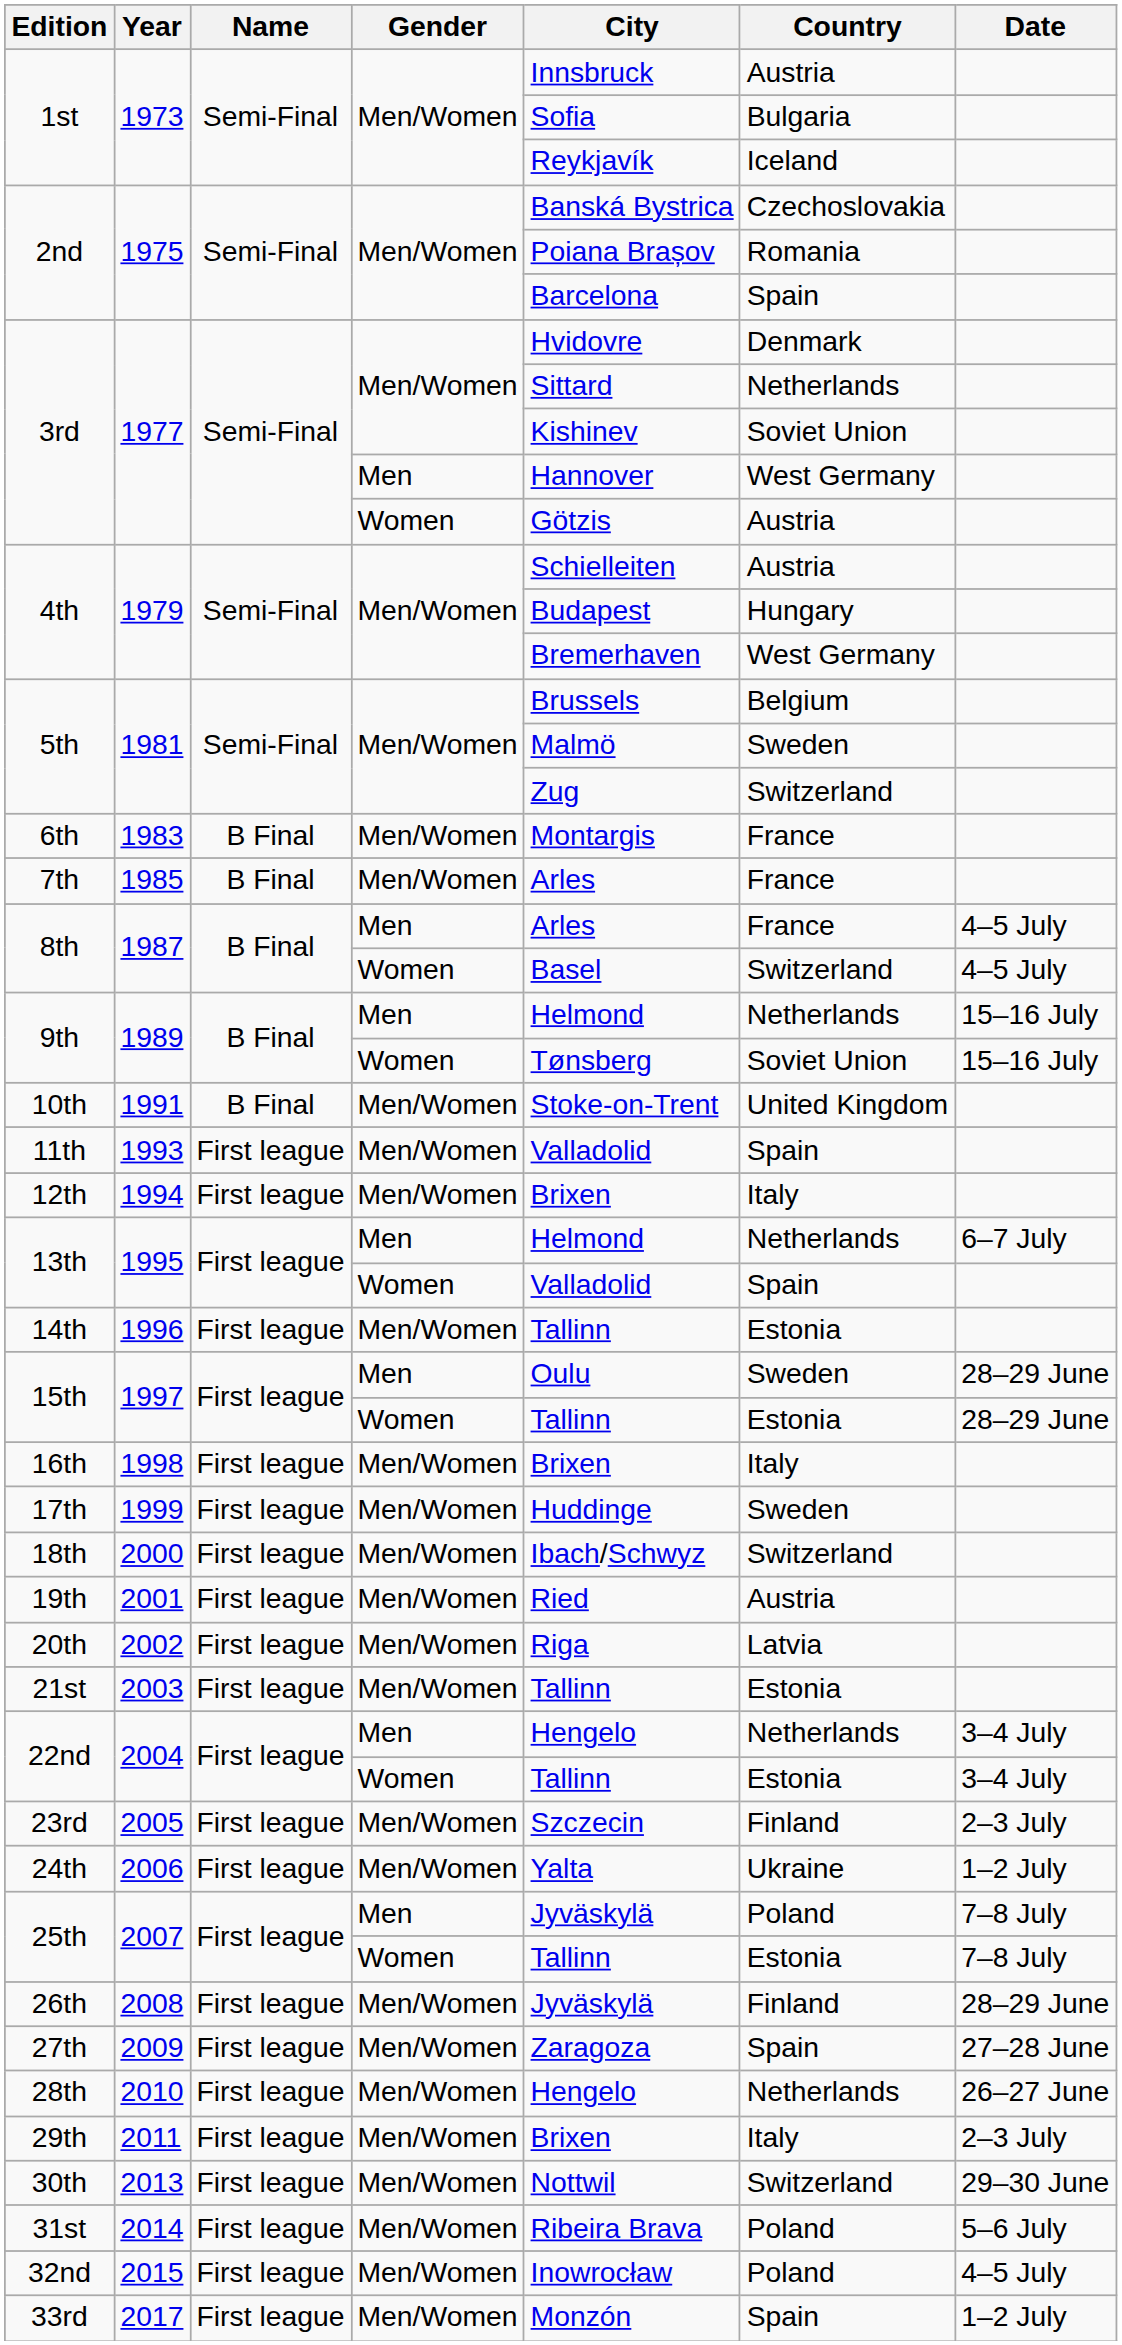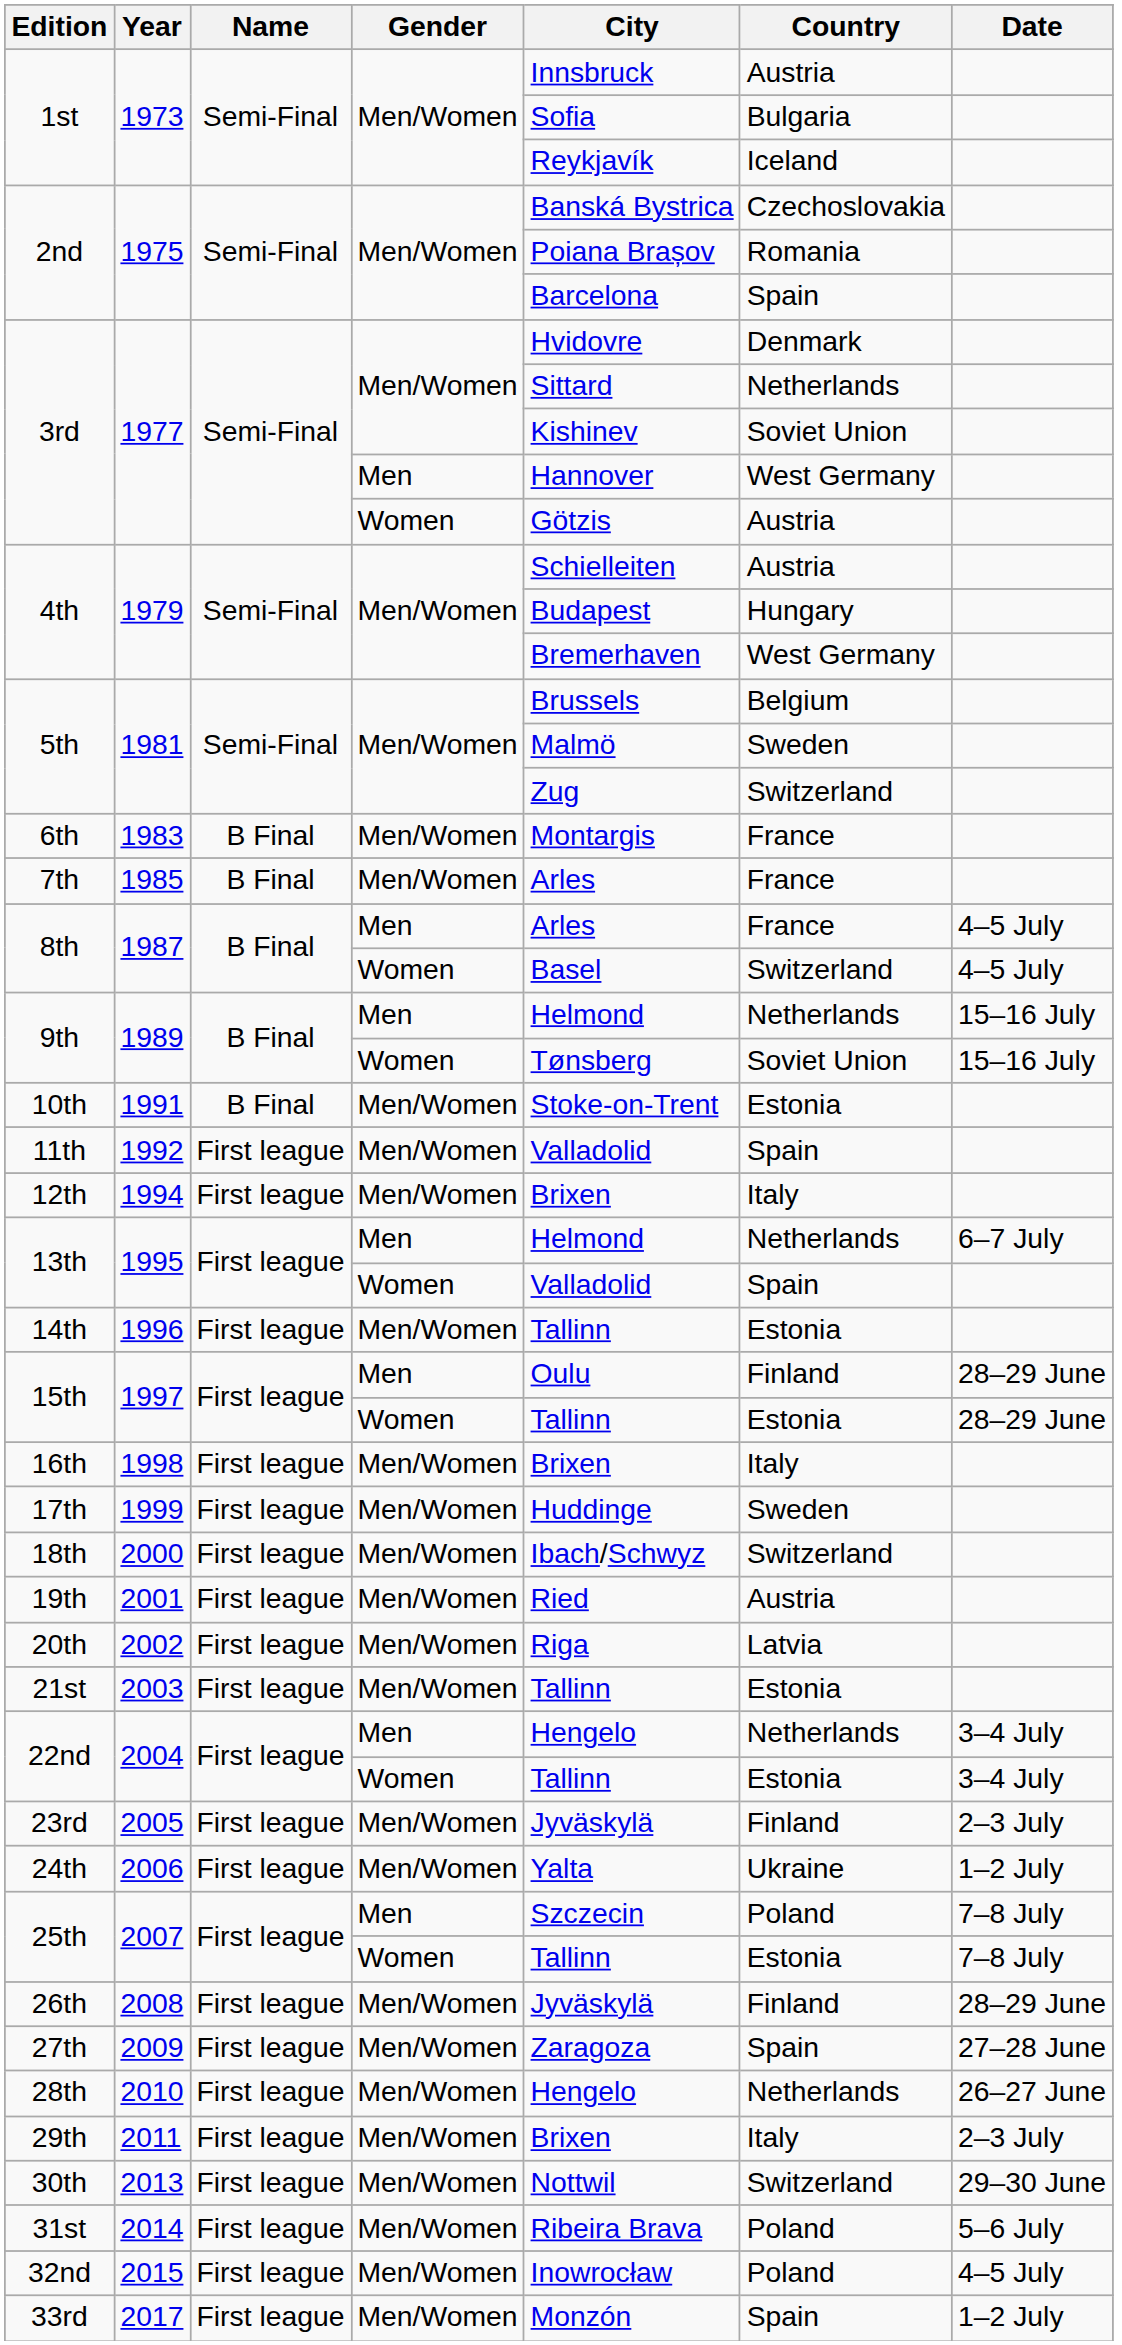10th | Country: United Kingdom -> Estonia
11th | Year: 1993 -> 1992
15th / Men | Country: Sweden -> Finland
23rd | City: Szczecin -> Jyväskylä
25th / Men | City: Jyväskylä -> Szczecin
